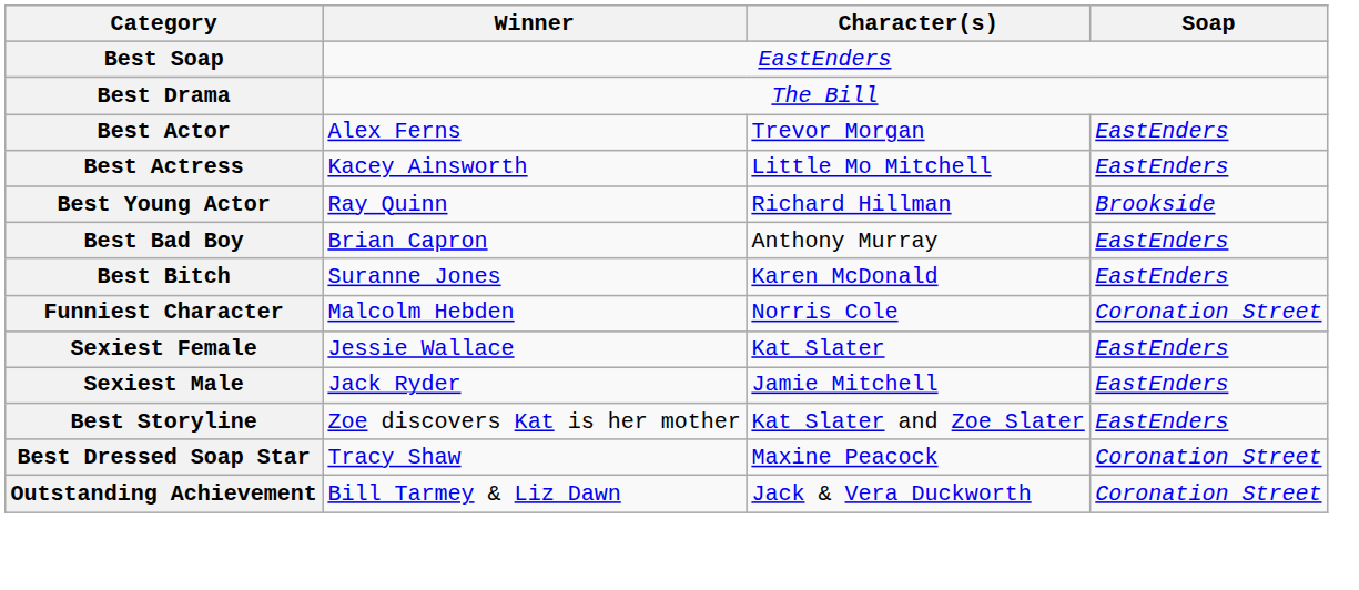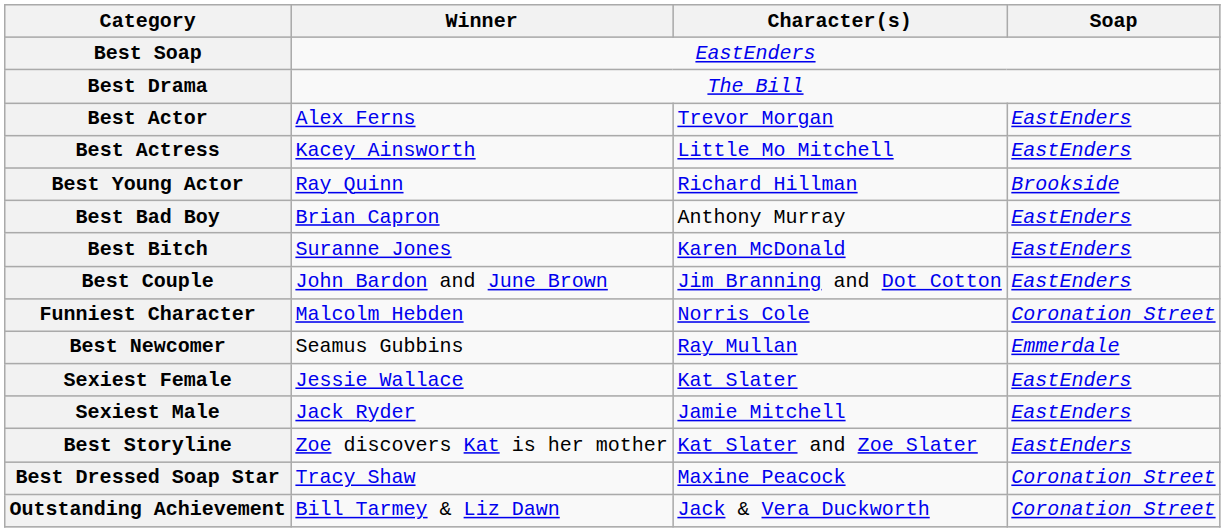+ row: Best Couple | John Bardon and June Brown | Jim Branning and Dot Cotton | EastEnders
+ row: Best Newcomer | Seamus Gubbins | Ray Mullan | Emmerdale
